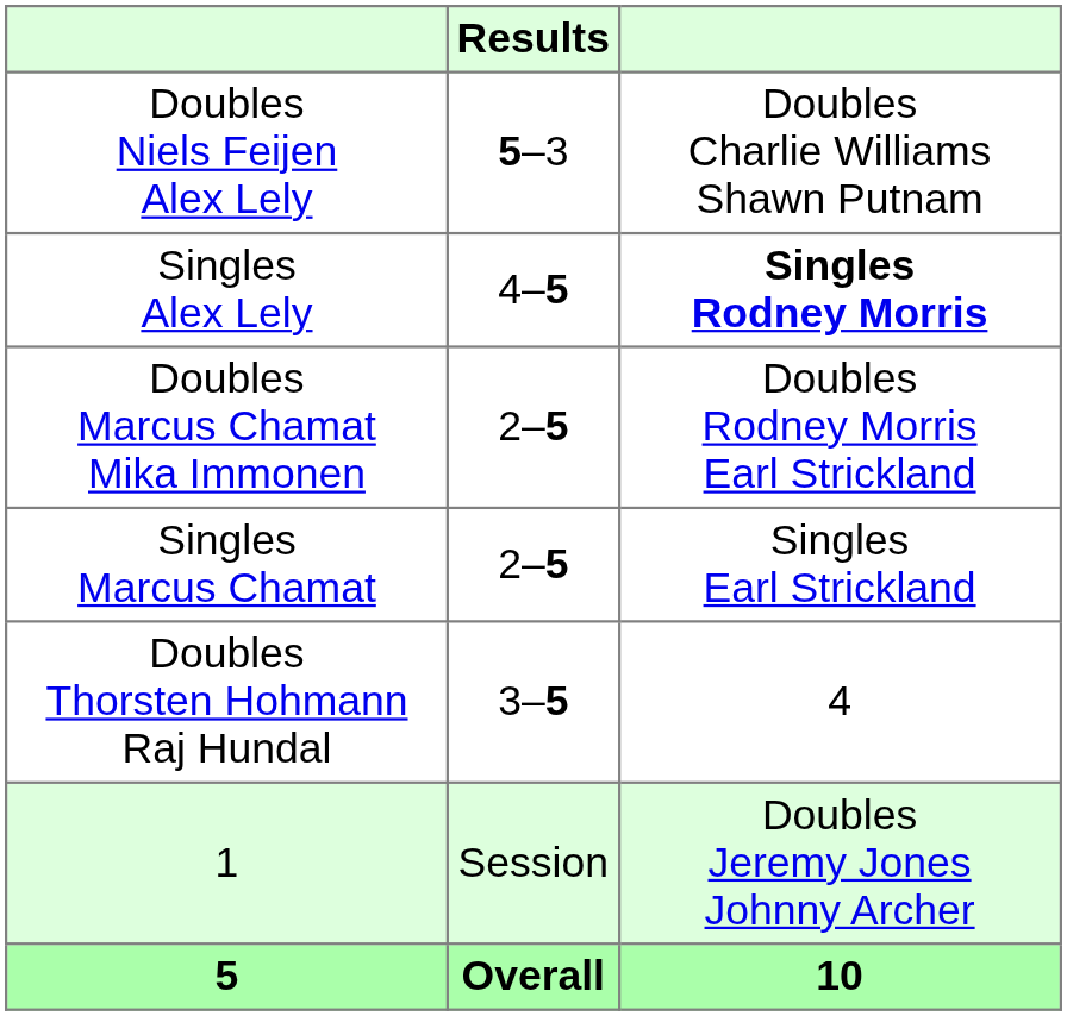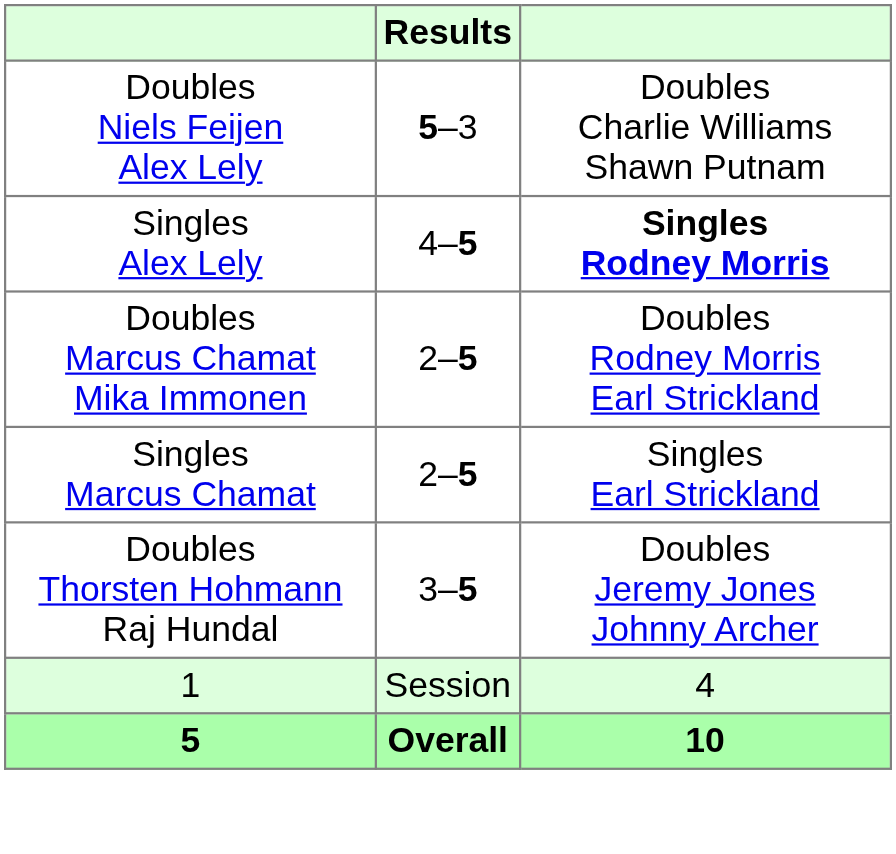Doubles Thorsten Hohmann Raj Hundal | column 3: 4 -> Doubles Jeremy Jones Johnny Archer
1 | column 3: Doubles Jeremy Jones Johnny Archer -> 4
